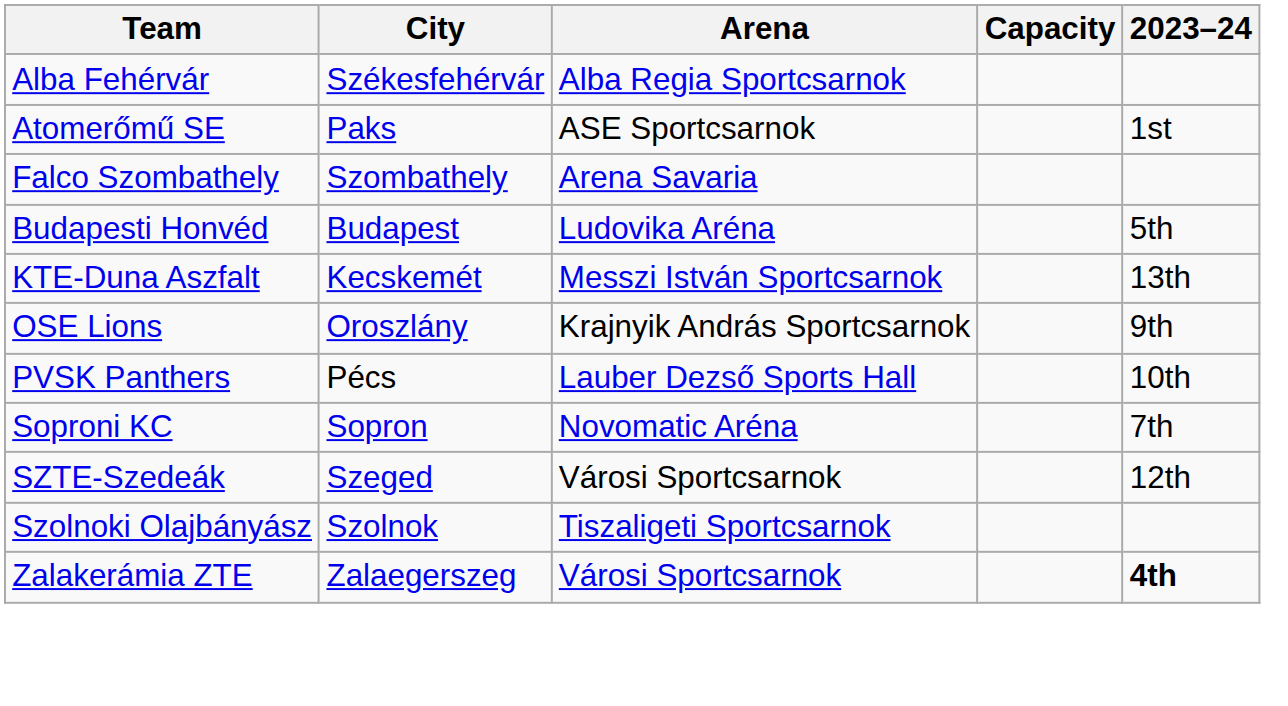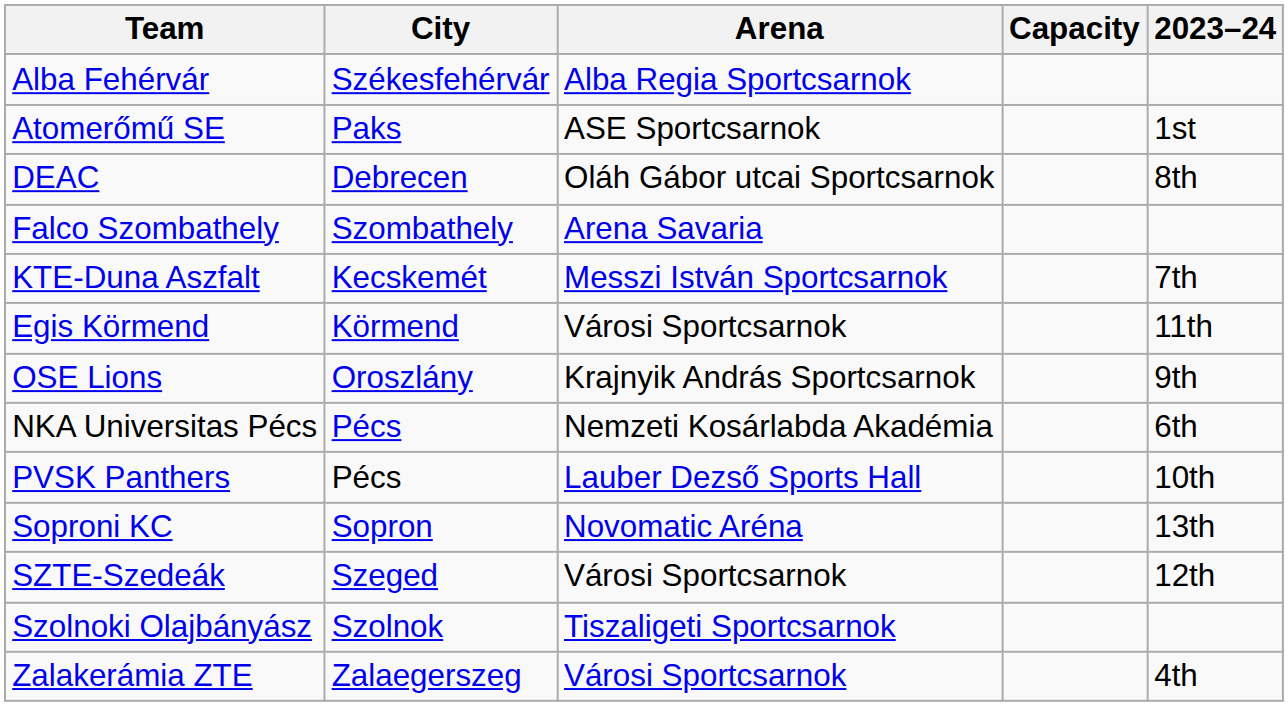+ row: DEAC | Debrecen | Oláh Gábor utcai Sportcsarnok | 8th
- row: Budapesti Honvéd | Budapest | Ludovika Aréna | 5th
KTE-Duna Aszfalt | 2023–24: 13th -> 7th
+ row: Egis Körmend | Körmend | Városi Sportcsarnok | 11th
+ row: NKA Universitas Pécs | Pécs | Nemzeti Kosárlabda Akadémia | 6th
Soproni KC | 2023–24: 7th -> 13th
Zalakerámia ZTE | 2023–24: bold -> normal
